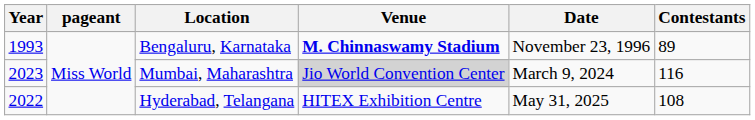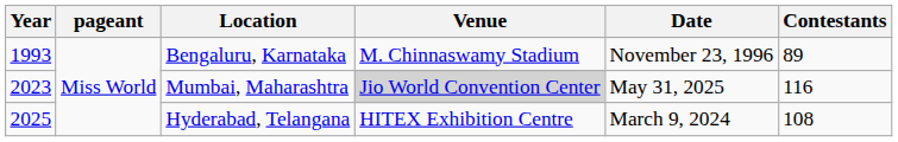Bengaluru, Karnataka | Venue: bold -> normal
Mumbai, Maharashtra | Date: March 9, 2024 -> May 31, 2025
Hyderabad, Telangana | Year: 2022 -> 2025
Hyderabad, Telangana | Date: May 31, 2025 -> March 9, 2024
